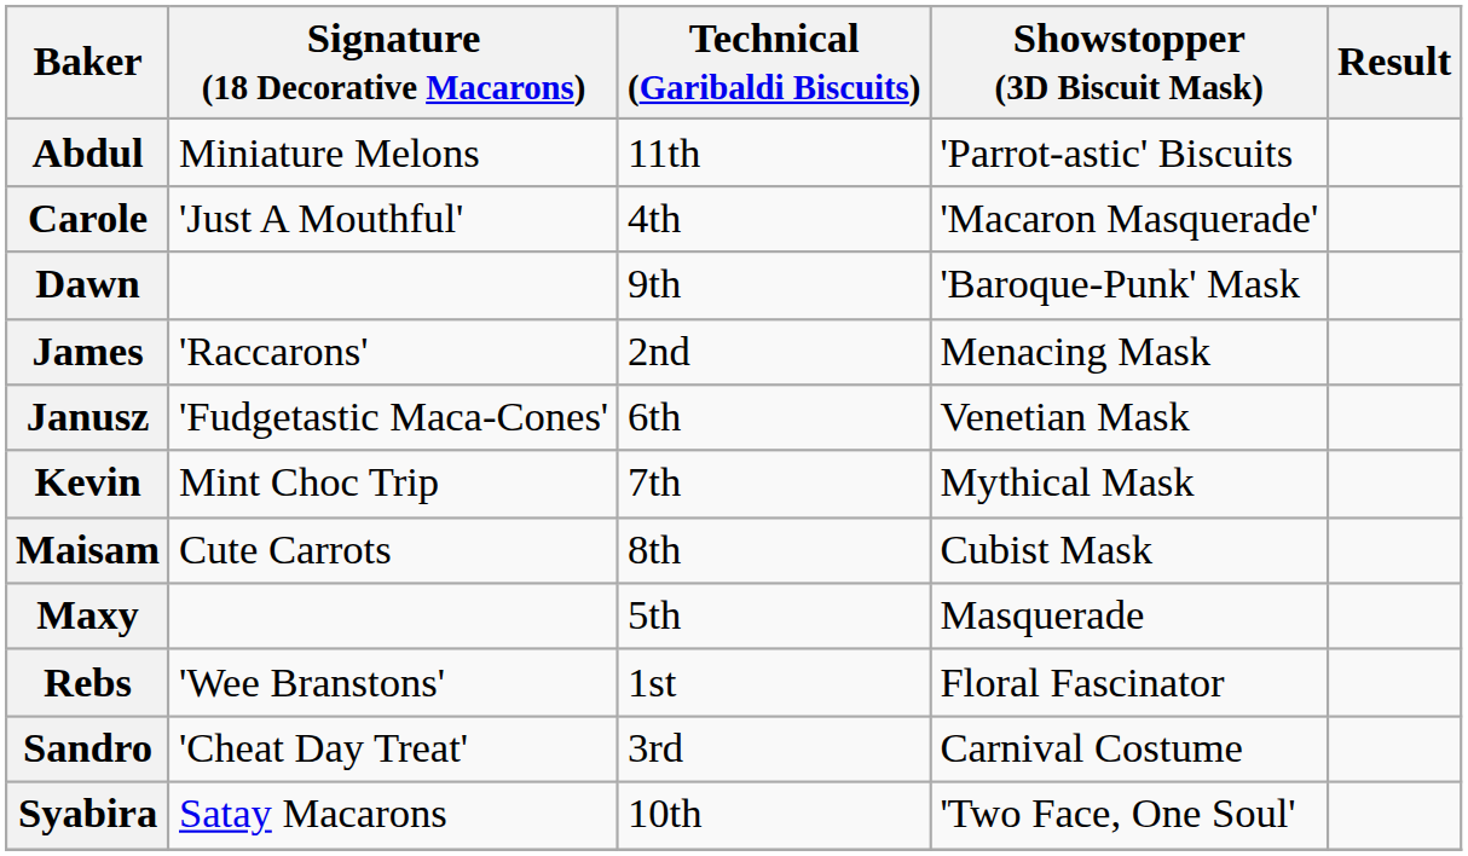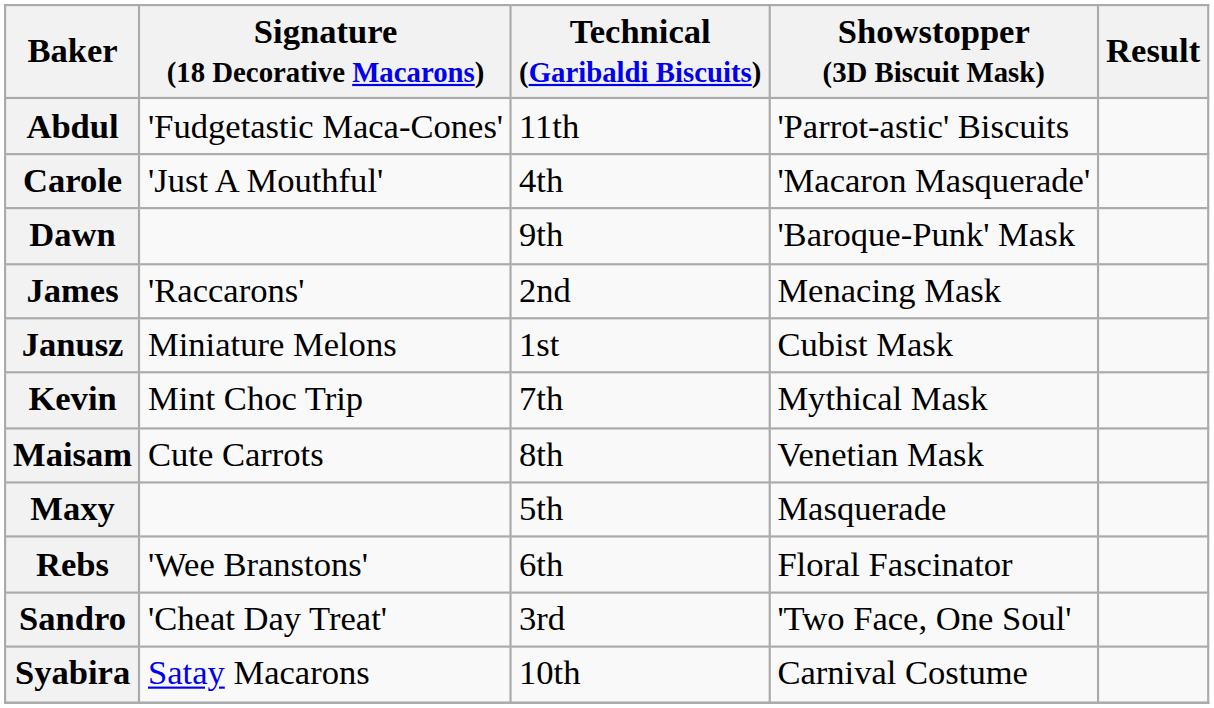Abdul | Signature (18 Decorative Macarons): Miniature Melons -> 'Fudgetastic Maca-Cones'
Janusz | Signature (18 Decorative Macarons): 'Fudgetastic Maca-Cones' -> Miniature Melons
Janusz | Technical (Garibaldi Biscuits): 6th -> 1st
Janusz | Showstopper (3D Biscuit Mask): Venetian Mask -> Cubist Mask
Maisam | Showstopper (3D Biscuit Mask): Cubist Mask -> Venetian Mask
Rebs | Technical (Garibaldi Biscuits): 1st -> 6th
Sandro | Showstopper (3D Biscuit Mask): Carnival Costume -> 'Two Face, One Soul'
Syabira | Showstopper (3D Biscuit Mask): 'Two Face, One Soul' -> Carnival Costume
